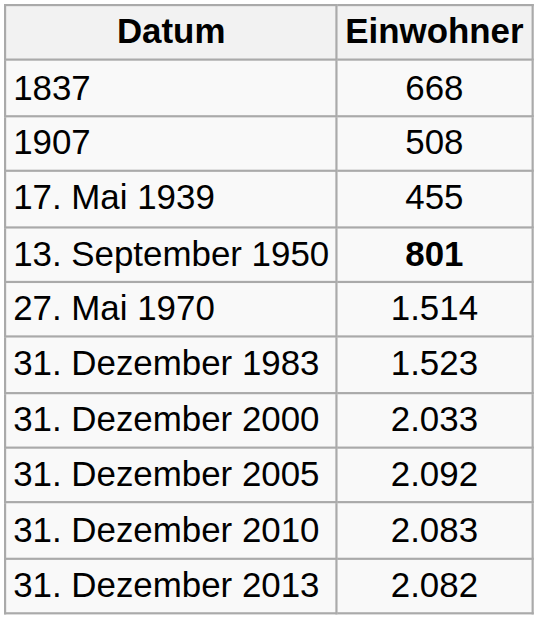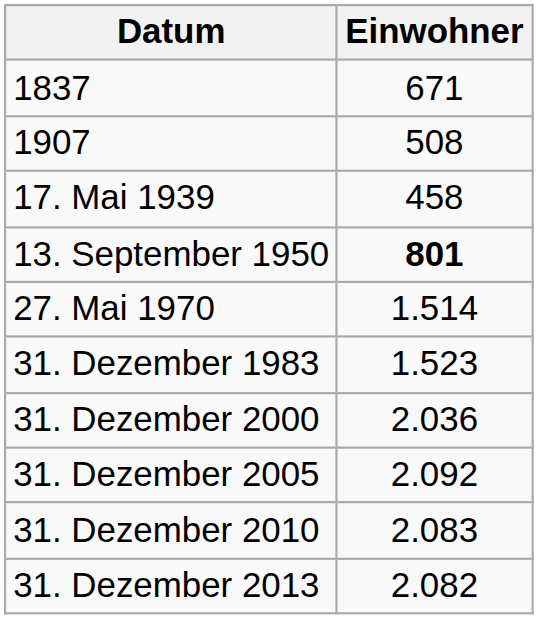1837 | Einwohner: 668 -> 671
17. Mai 1939 | Einwohner: 455 -> 458
31. Dezember 2000 | Einwohner: 2.033 -> 2.036
